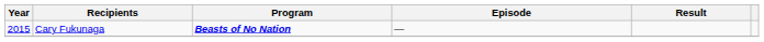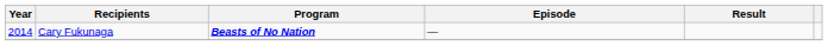Cary Fukunaga | Year: 2015 -> 2014
